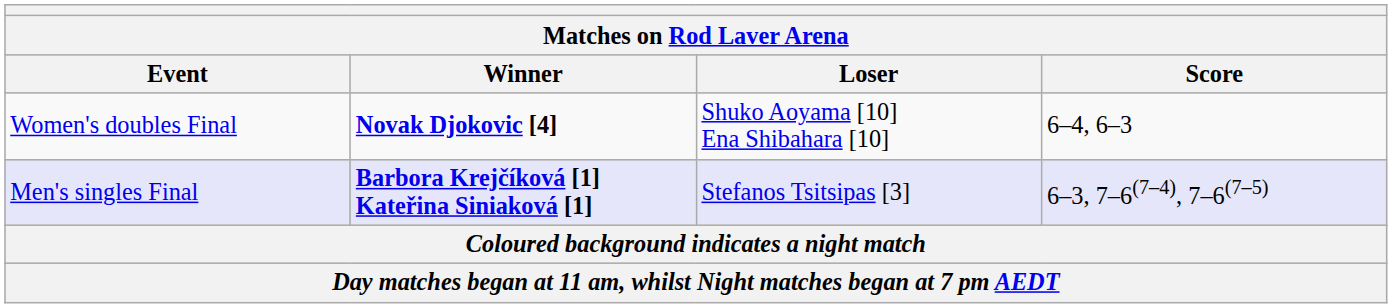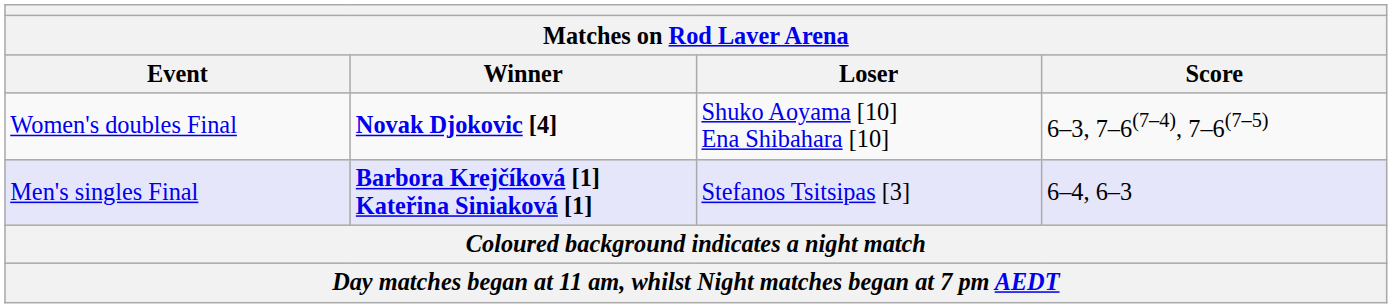Women's doubles Final | Score: 6–4, 6–3 -> 6–3, 7–6(7–4), 7–6(7–5)
Men's singles Final | Score: 6–3, 7–6(7–4), 7–6(7–5) -> 6–4, 6–3
